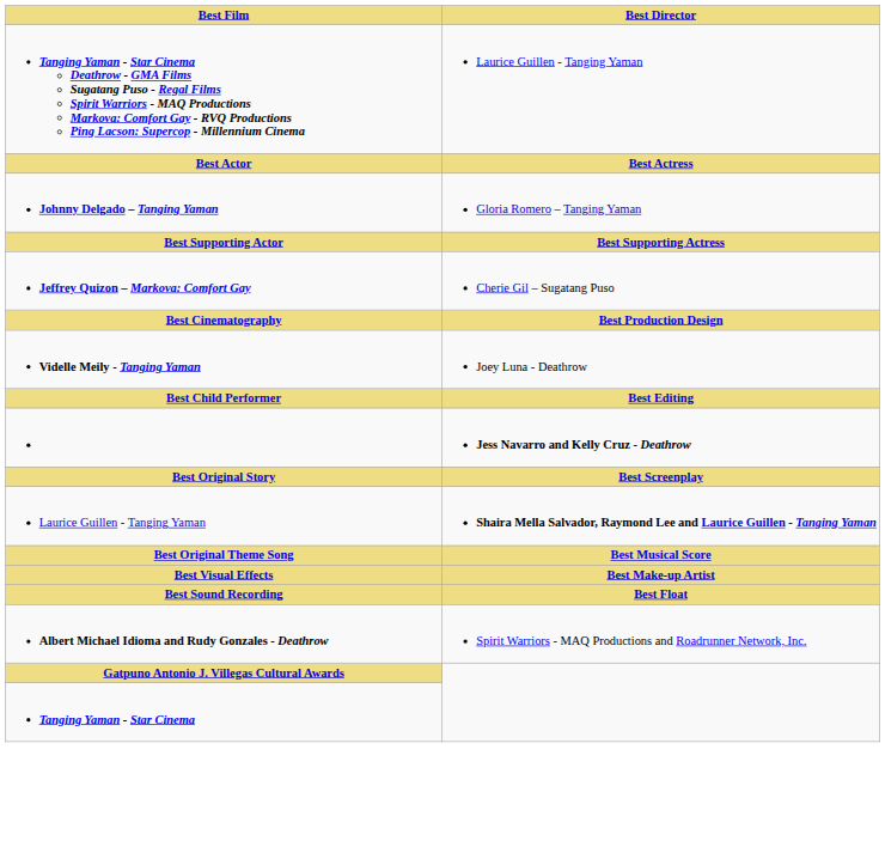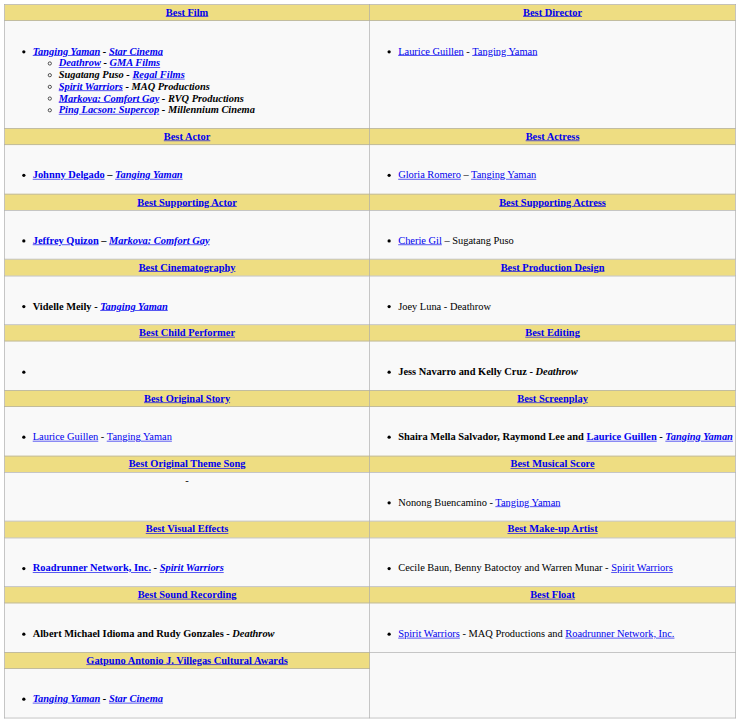+ row: - | Nonong Buencamino - Tanging Yaman
+ row: Roadrunner Network, Inc. - Spirit Warriors | Cecile Baun, Benny Batoctoy and Warren Munar - Spirit Warriors
